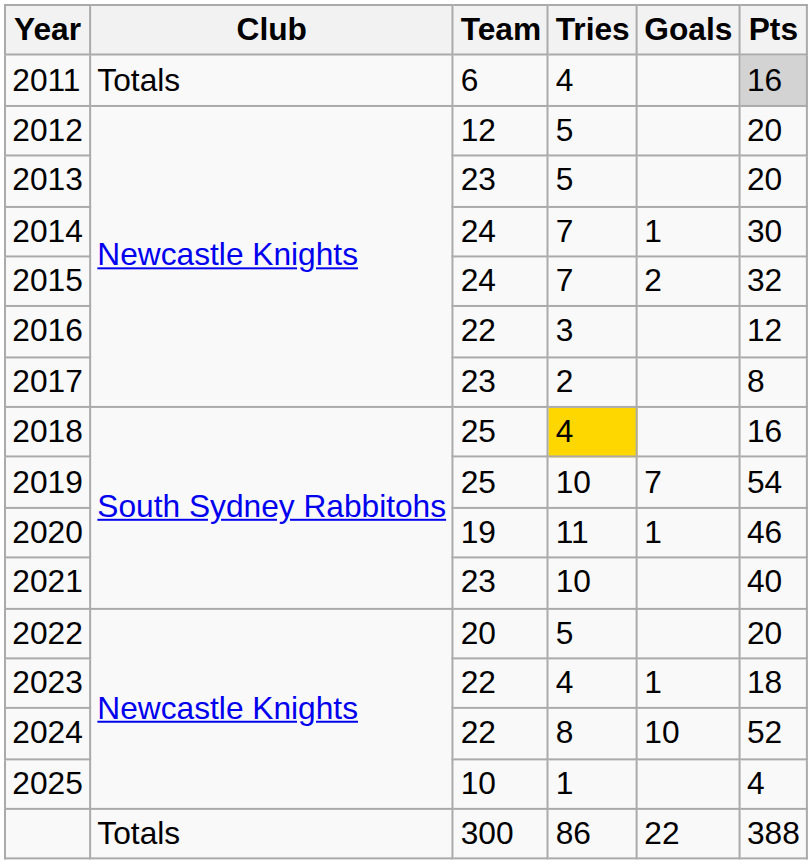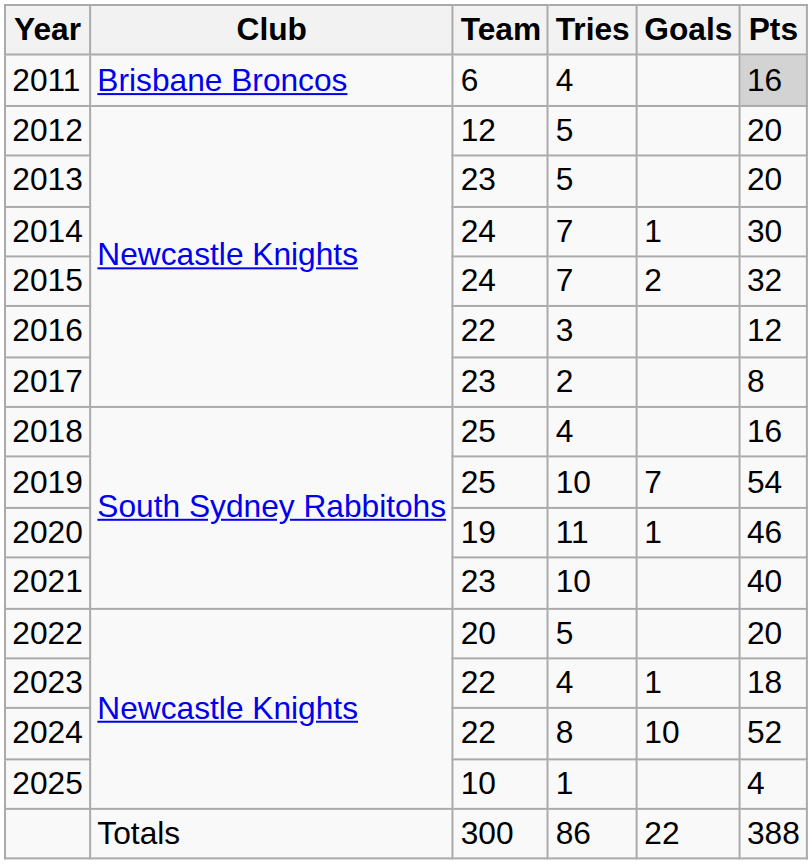2011 | Club: Totals -> Brisbane Broncos
2018 | Tries: gold background -> no background
